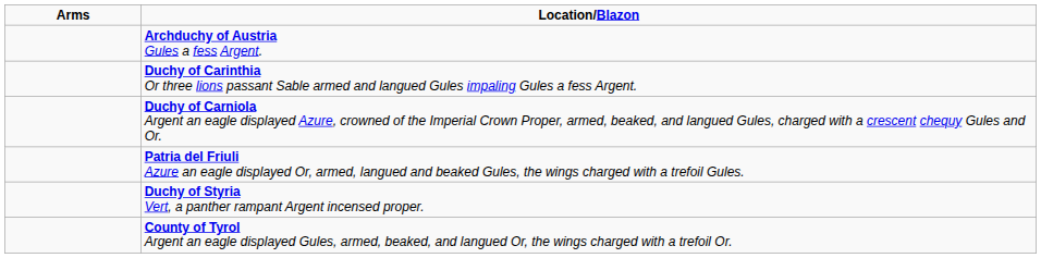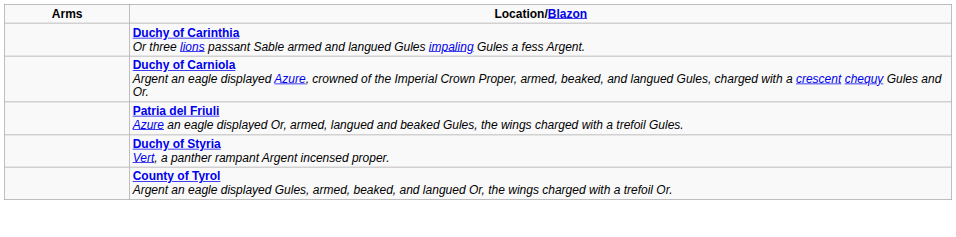- row: Archduchy of Austria Gules a fess Argent.
